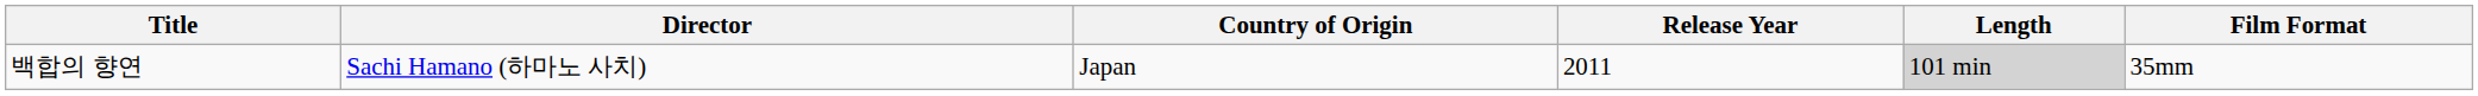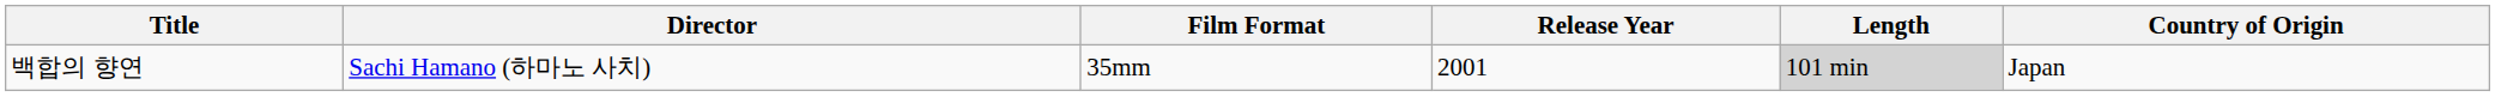columns swapped: Country of Origin <-> Film Format
백합의 향연 | Release Year: 2011 -> 2001
